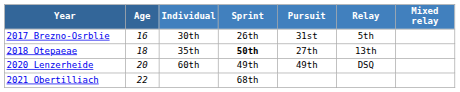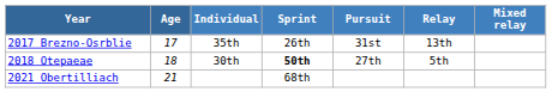2017 Brezno-Osrblie | Age: 16 -> 17
2017 Brezno-Osrblie | Individual: 30th -> 35th
2017 Brezno-Osrblie | Relay: 5th -> 13th
2018 Otepaeae | Individual: 35th -> 30th
2018 Otepaeae | Relay: 13th -> 5th
- row: 2020 Lenzerheide | 20 | 60th | 49th | 49th | DSQ
2021 Obertilliach | Age: 22 -> 21
